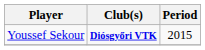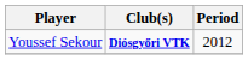Youssef Sekour | Period: 2015 -> 2012
